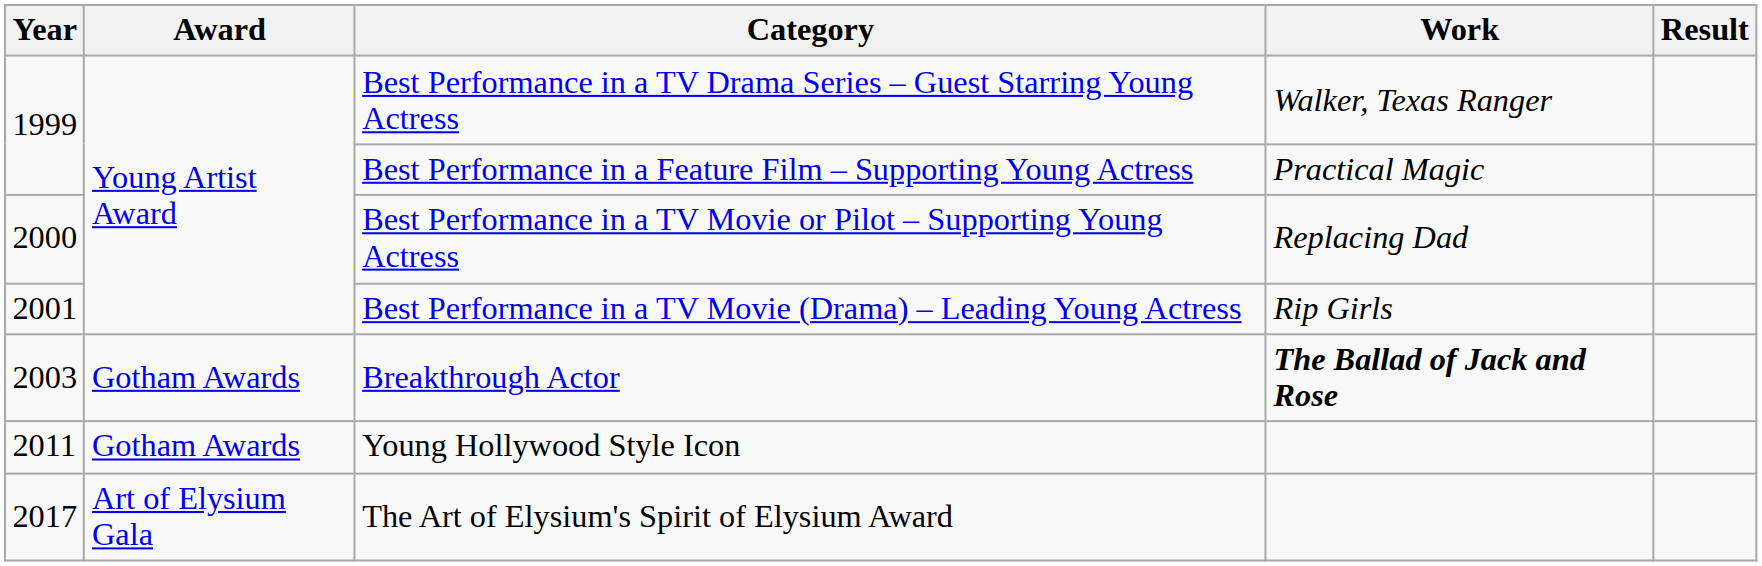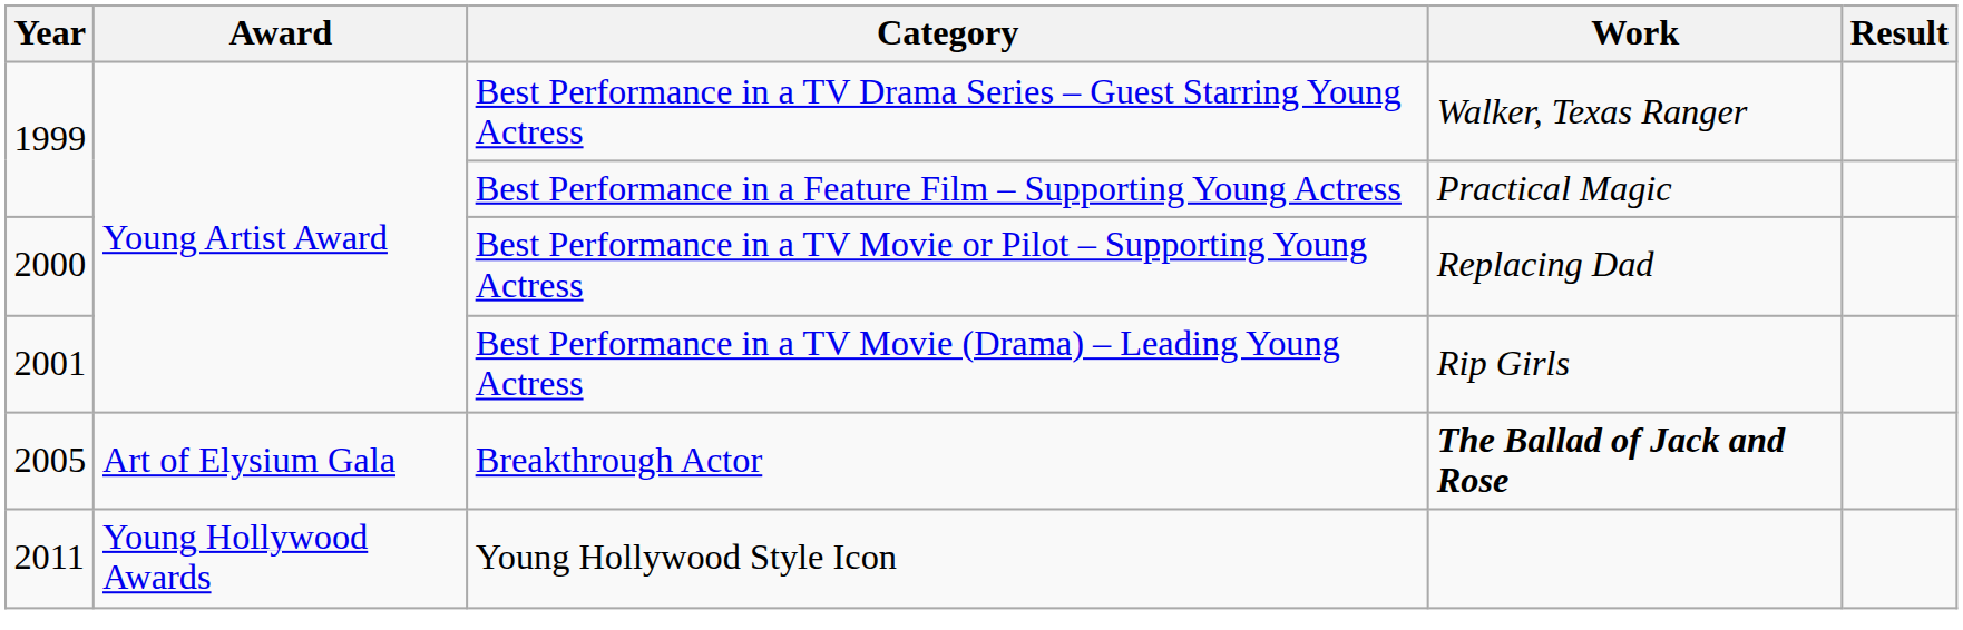Breakthrough Actor | Year: 2003 -> 2005
Breakthrough Actor | Award: Gotham Awards -> Art of Elysium Gala
Young Hollywood Style Icon | Award: Gotham Awards -> Young Hollywood Awards
- row: 2017 | Art of Elysium Gala | The Art of Elysium's Spirit of Elysium Award
